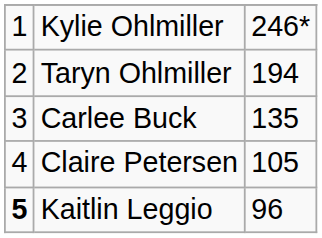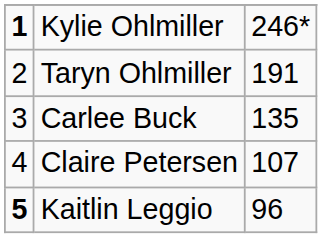Kylie Ohlmiller | column 1: normal -> bold
Taryn Ohlmiller | column 3: 194 -> 191
Claire Petersen | column 3: 105 -> 107
